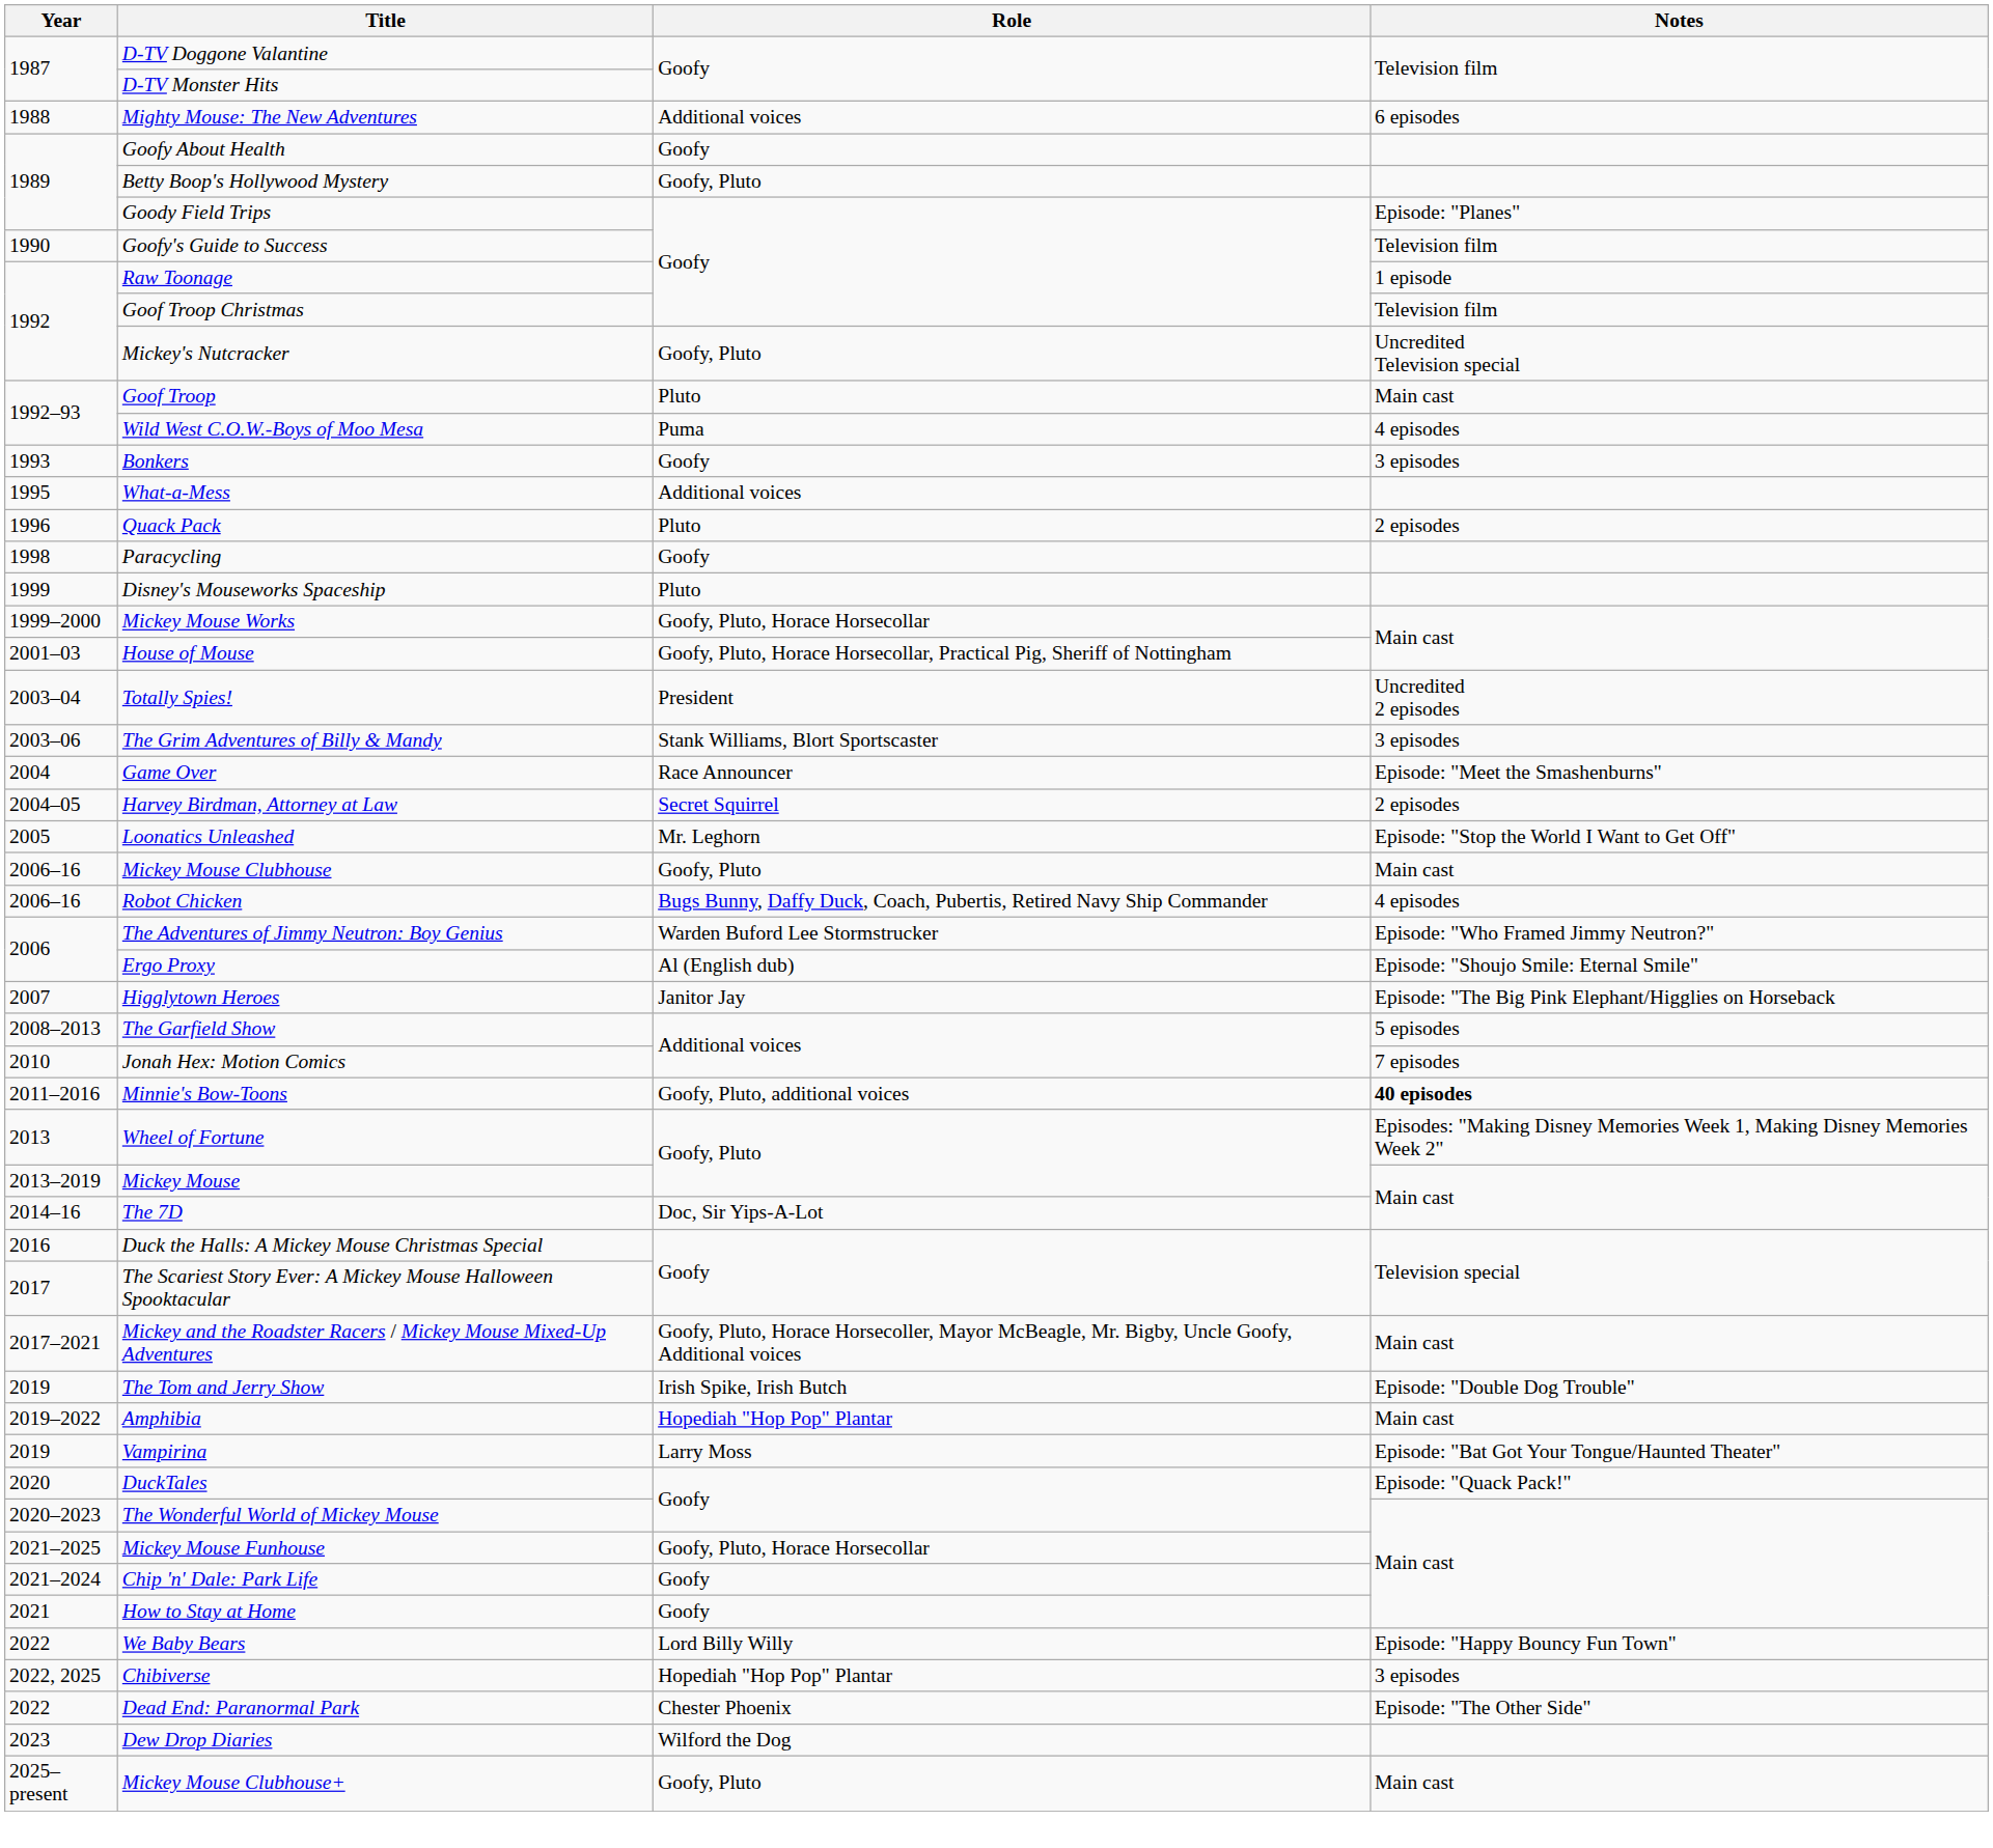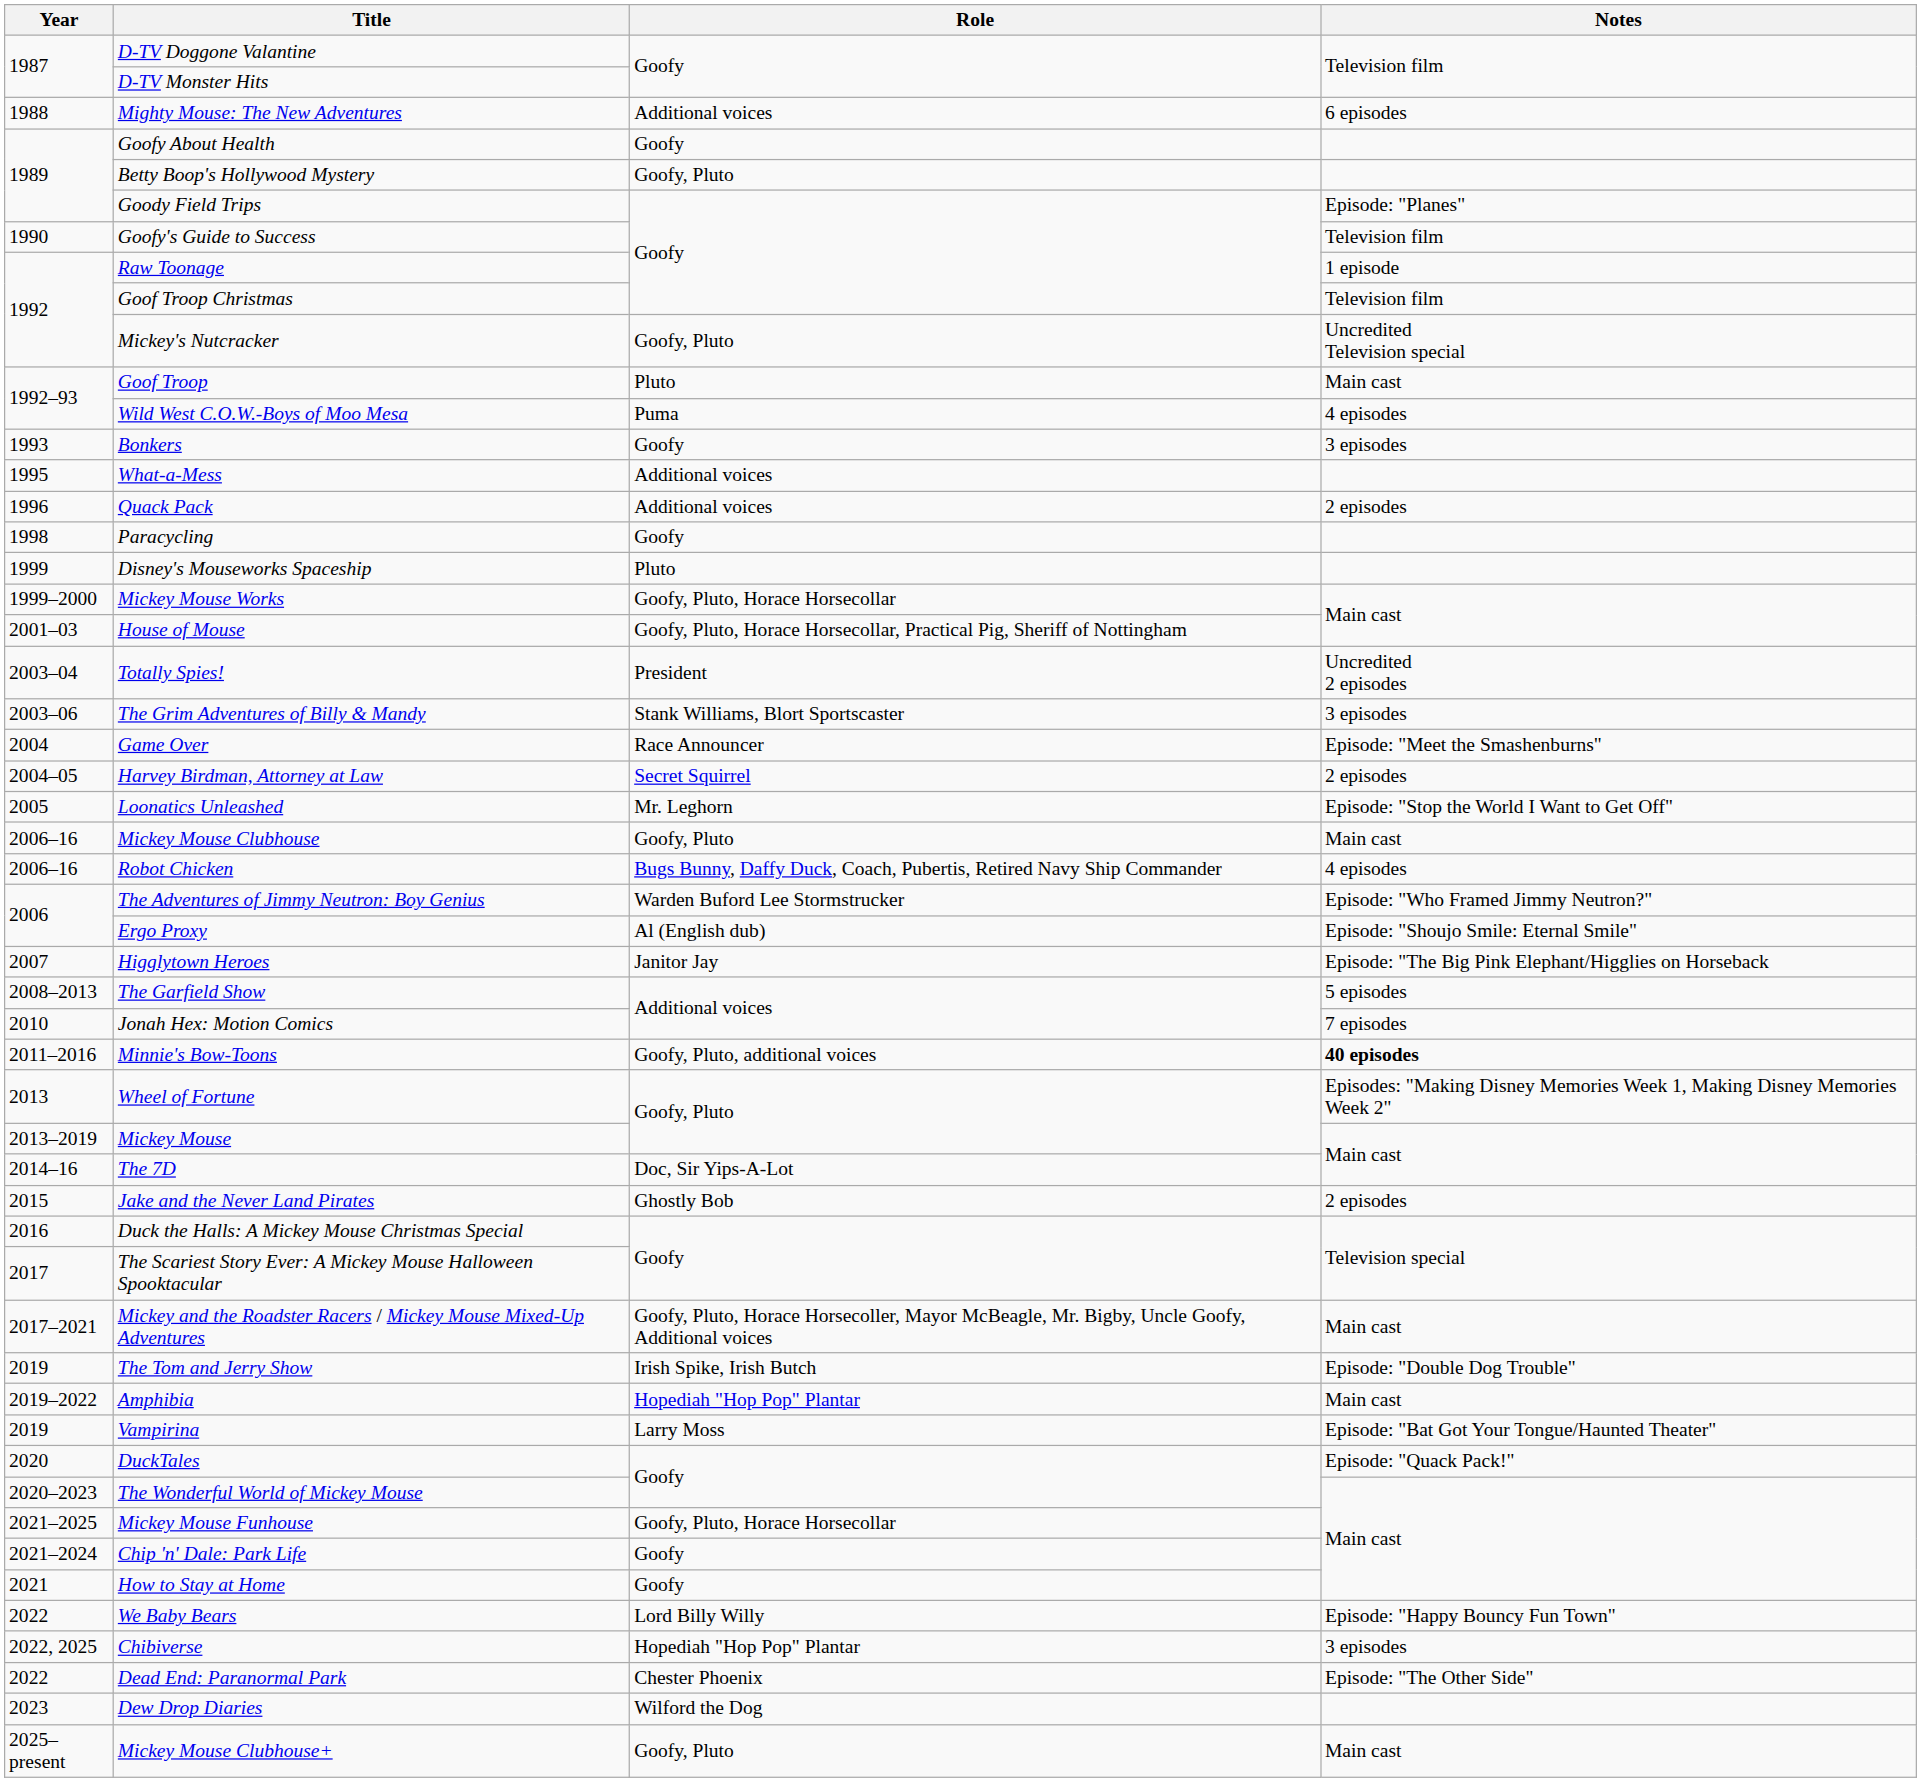Quack Pack | Role: Pluto -> Additional voices
+ row: 2015 | Jake and the Never Land Pirates | Ghostly Bob | 2 episodes
